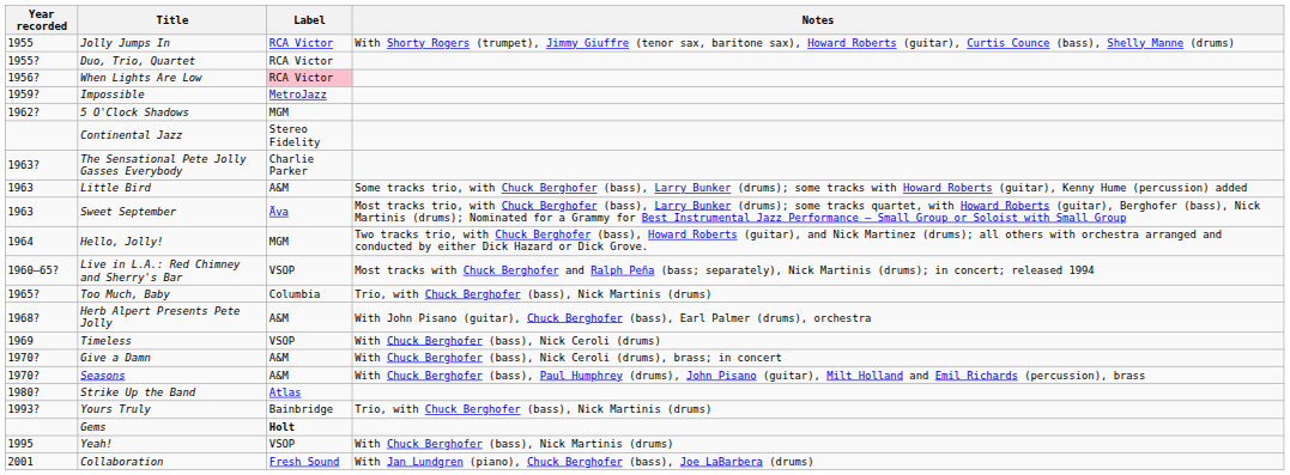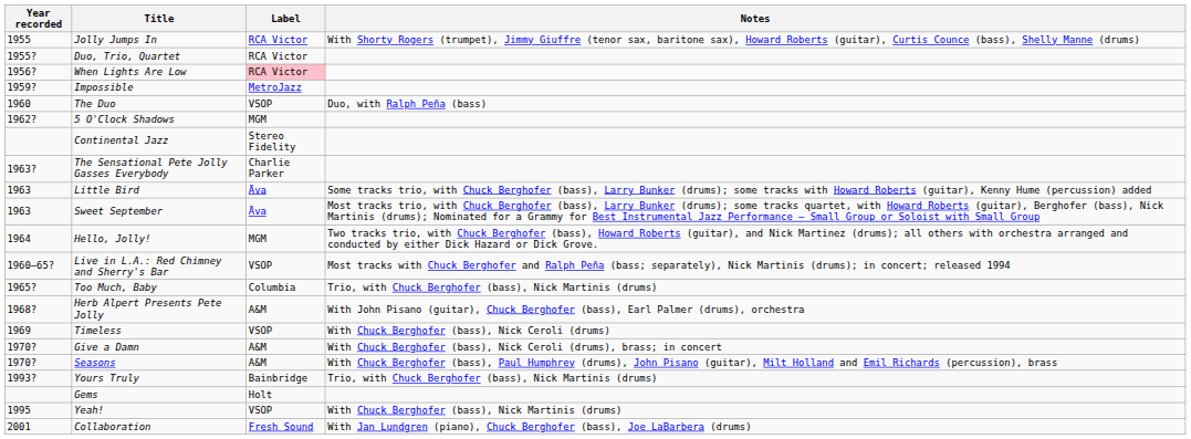+ row: 1960 | The Duo | VSOP | Duo, with Ralph Peña (bass)
Little Bird | Label: A&M -> Äva
- row: 1980? | Strike Up the Band | Atlas
Gems | Label: bold -> normal
